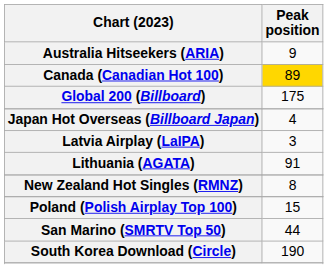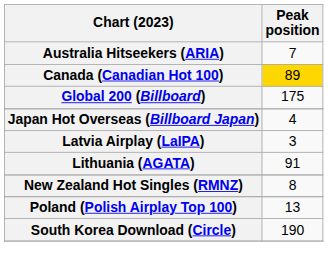Australia Hitseekers (ARIA) | Peak position: 9 -> 7
Poland (Polish Airplay Top 100) | Peak position: 15 -> 13
- row: San Marino (SMRTV Top 50) | 44
